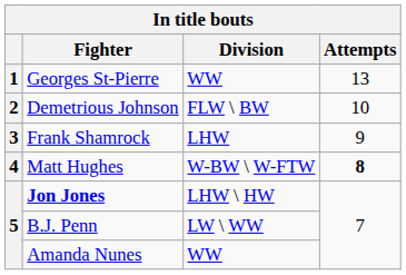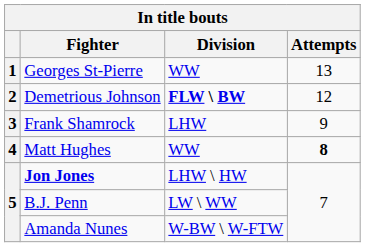Demetrious Johnson | Division: normal -> bold
Demetrious Johnson | Attempts: 10 -> 12
Matt Hughes | Division: W-BW \ W-FTW -> WW
Amanda Nunes | Division: WW -> W-BW \ W-FTW
